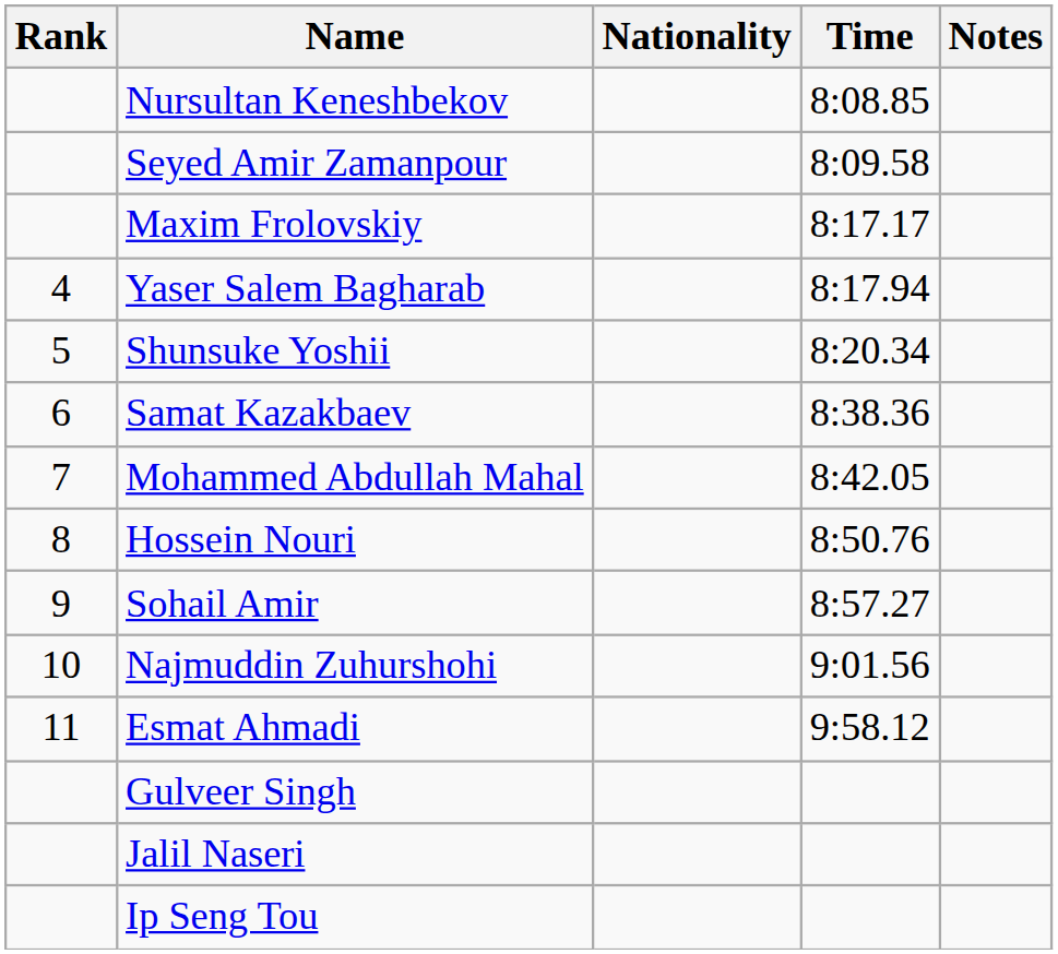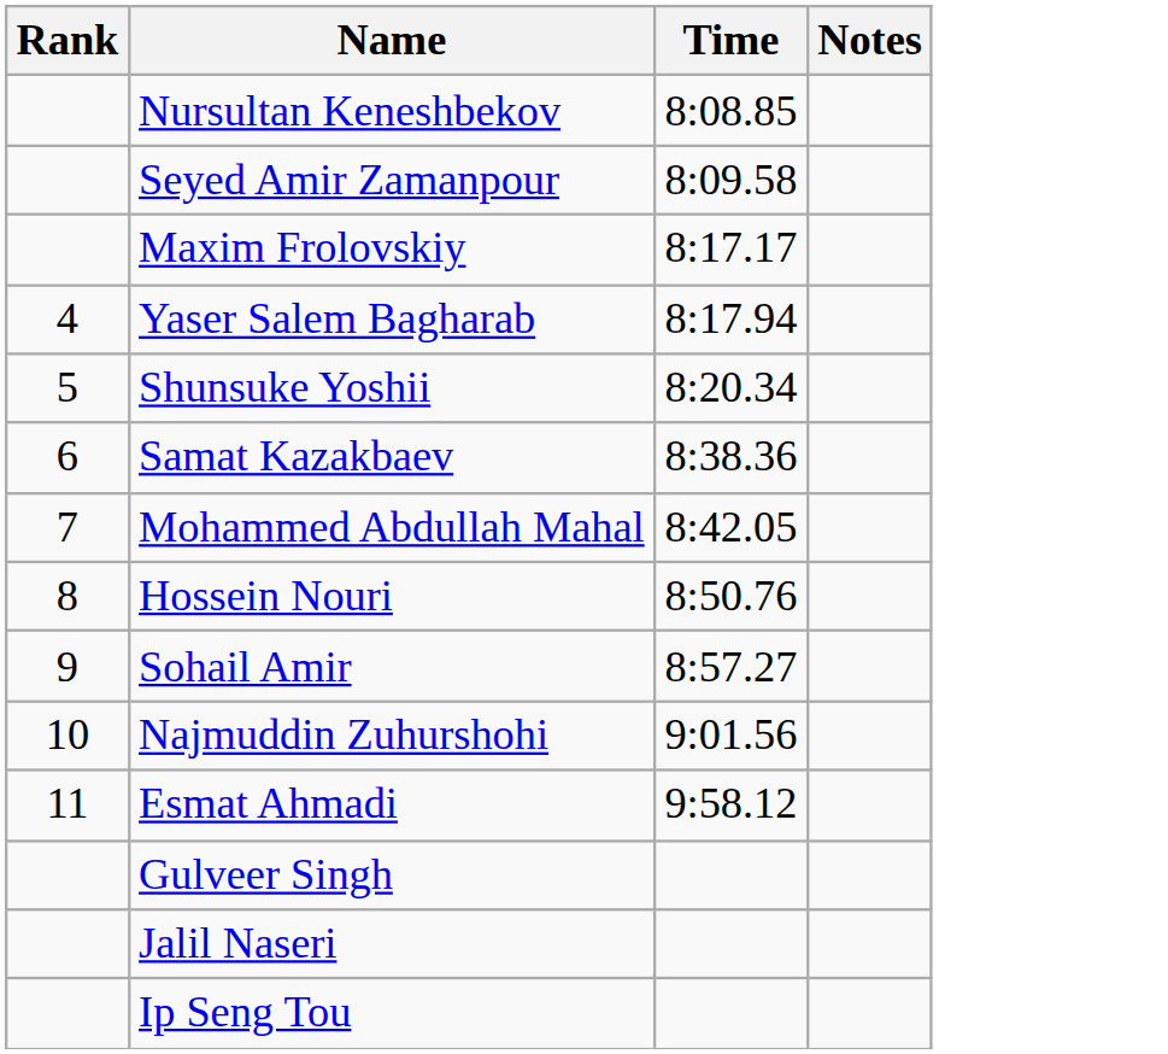- column: Nationality
